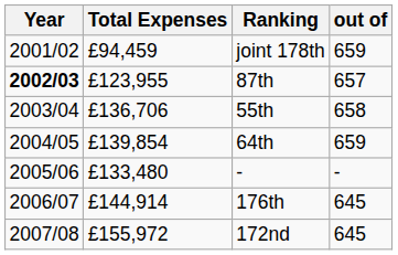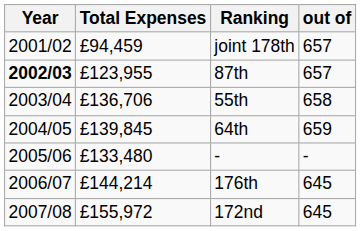joint 178th | out of: 659 -> 657
64th | Total Expenses: £139,854 -> £139,845
176th | Total Expenses: £144,914 -> £144,214
